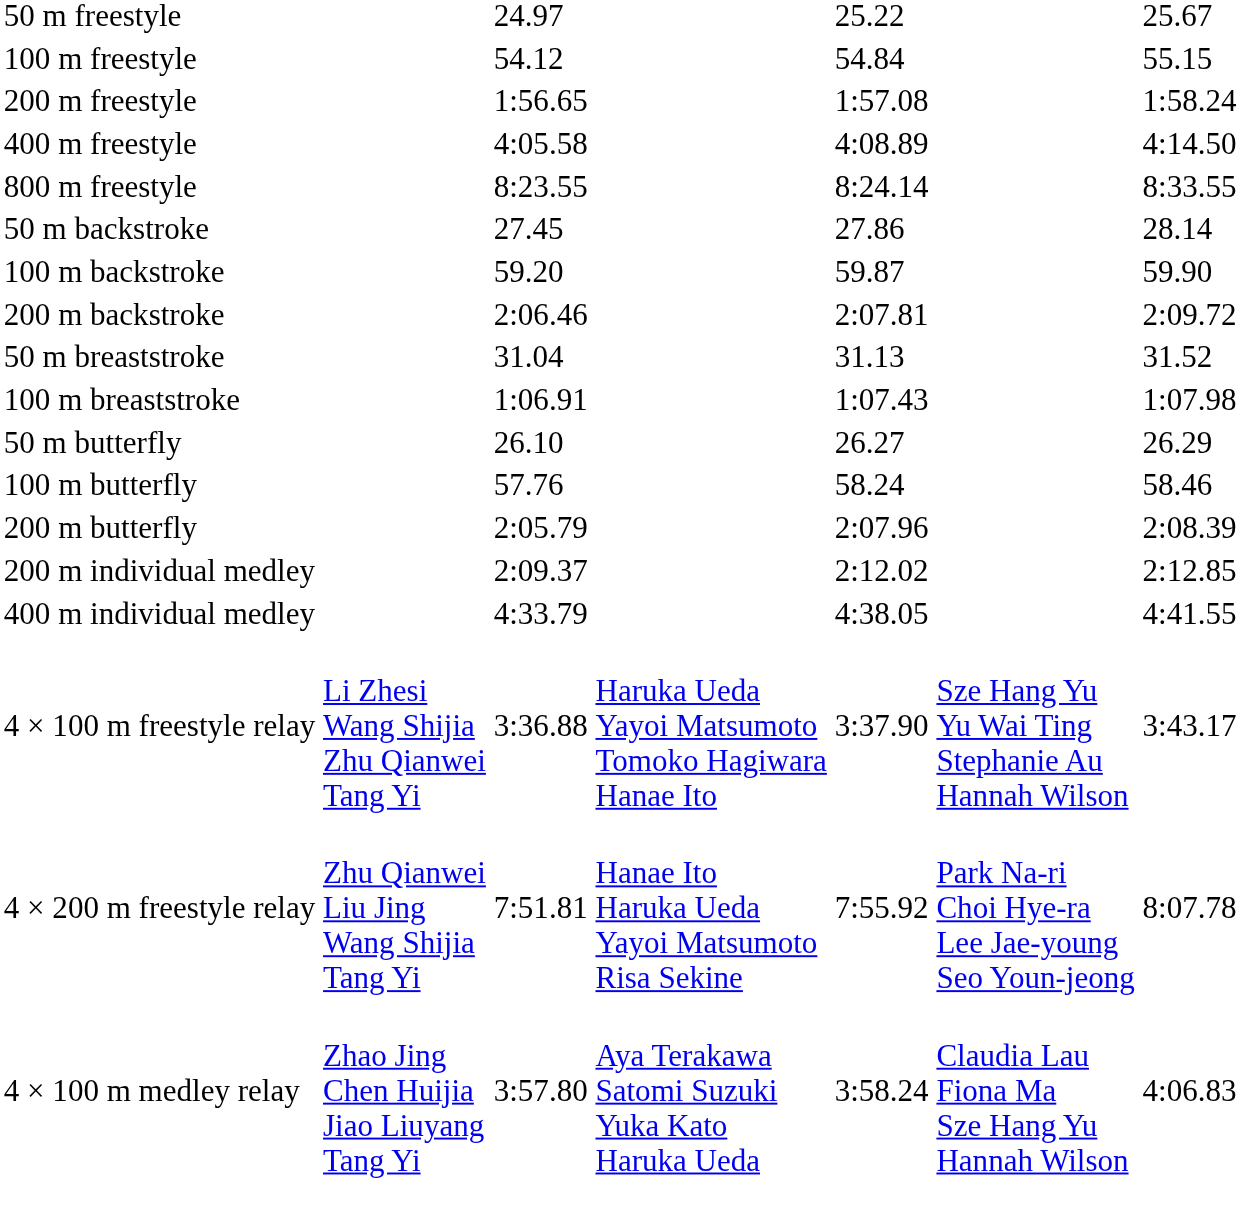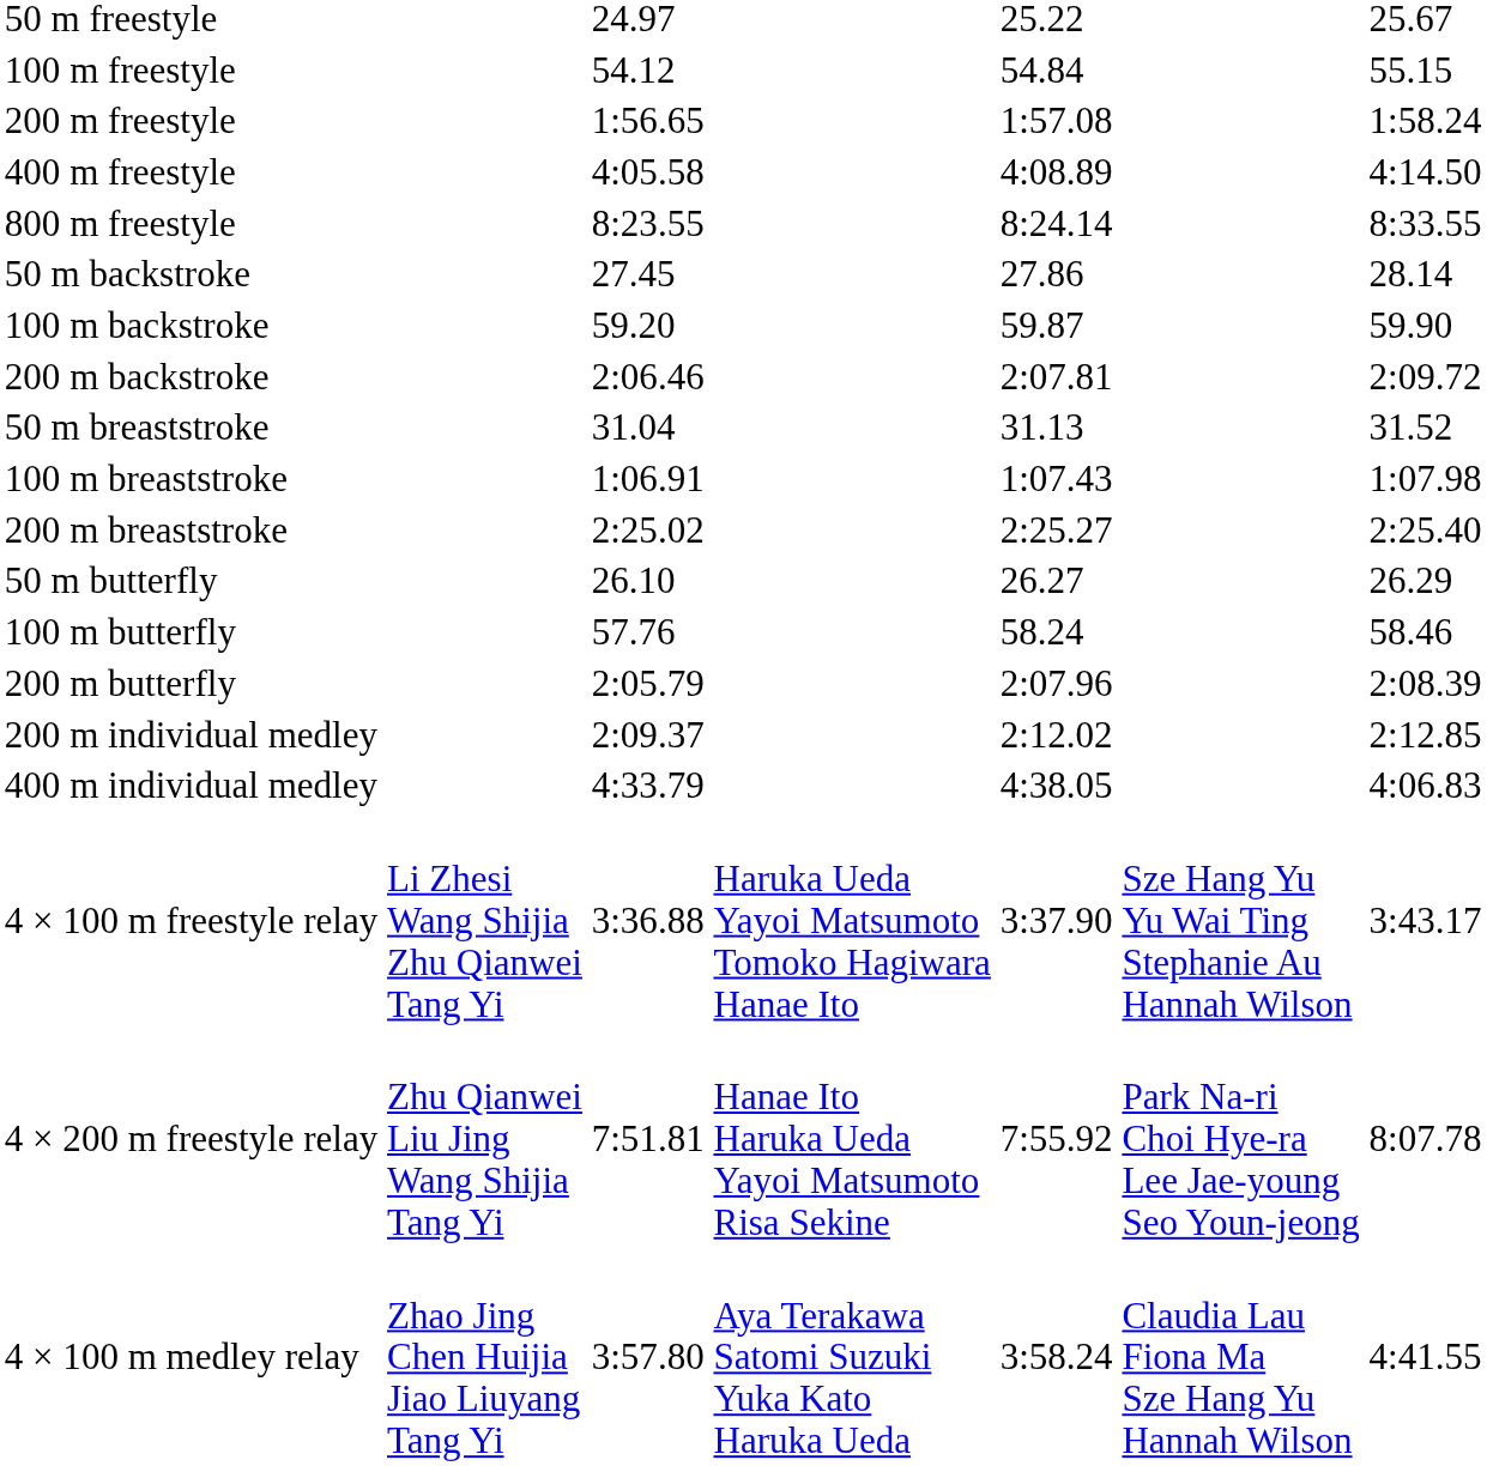+ row: 200 m breaststroke | 2:25.02 | 2:25.27 | 2:25.40
400 m individual medley | column 7: 4:41.55 -> 4:06.83
4 × 100 m medley relay | column 7: 4:06.83 -> 4:41.55
